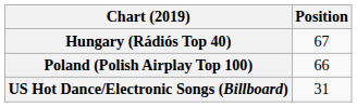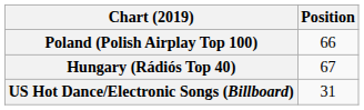rows swapped: Hungary (Rádiós Top 40) <-> Poland (Polish Airplay Top 100)
